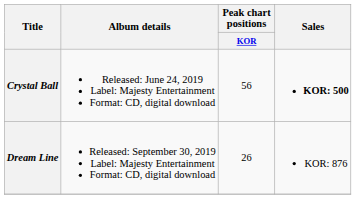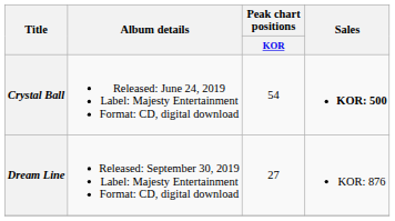Crystal Ball | Peak chart positions / KOR: 56 -> 54
Dream Line | Peak chart positions / KOR: 26 -> 27
